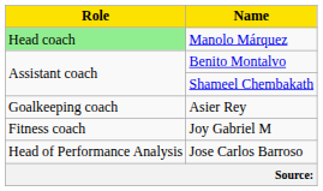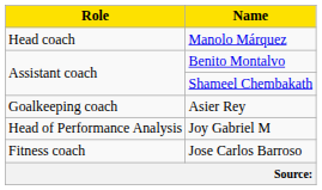Manolo Márquez | Role: lightgreen background -> no background
Joy Gabriel M | Role: Fitness coach -> Head of Performance Analysis
Jose Carlos Barroso | Role: Head of Performance Analysis -> Fitness coach
